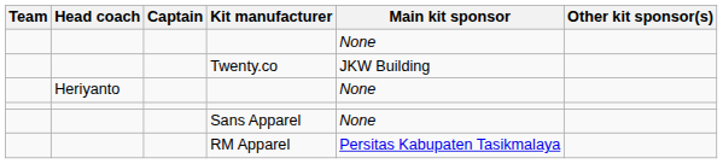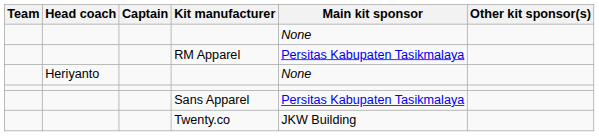rows swapped: Twenty.co <-> RM Apparel
Sans Apparel | Main kit sponsor: None -> Persitas Kabupaten Tasikmalaya
